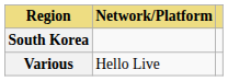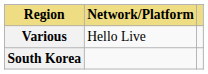rows swapped: South Korea <-> Various
